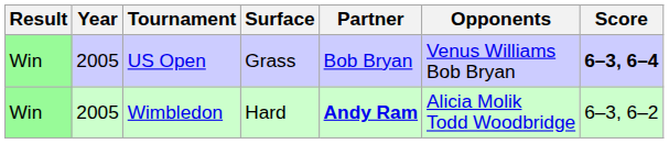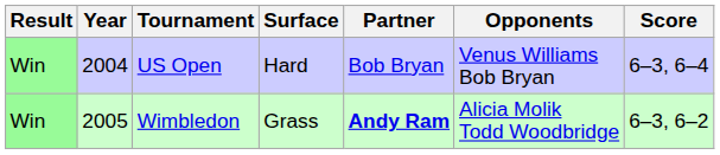US Open | Year: 2005 -> 2004
US Open | Surface: Grass -> Hard
US Open | Score: bold -> normal
Wimbledon | Surface: Hard -> Grass
